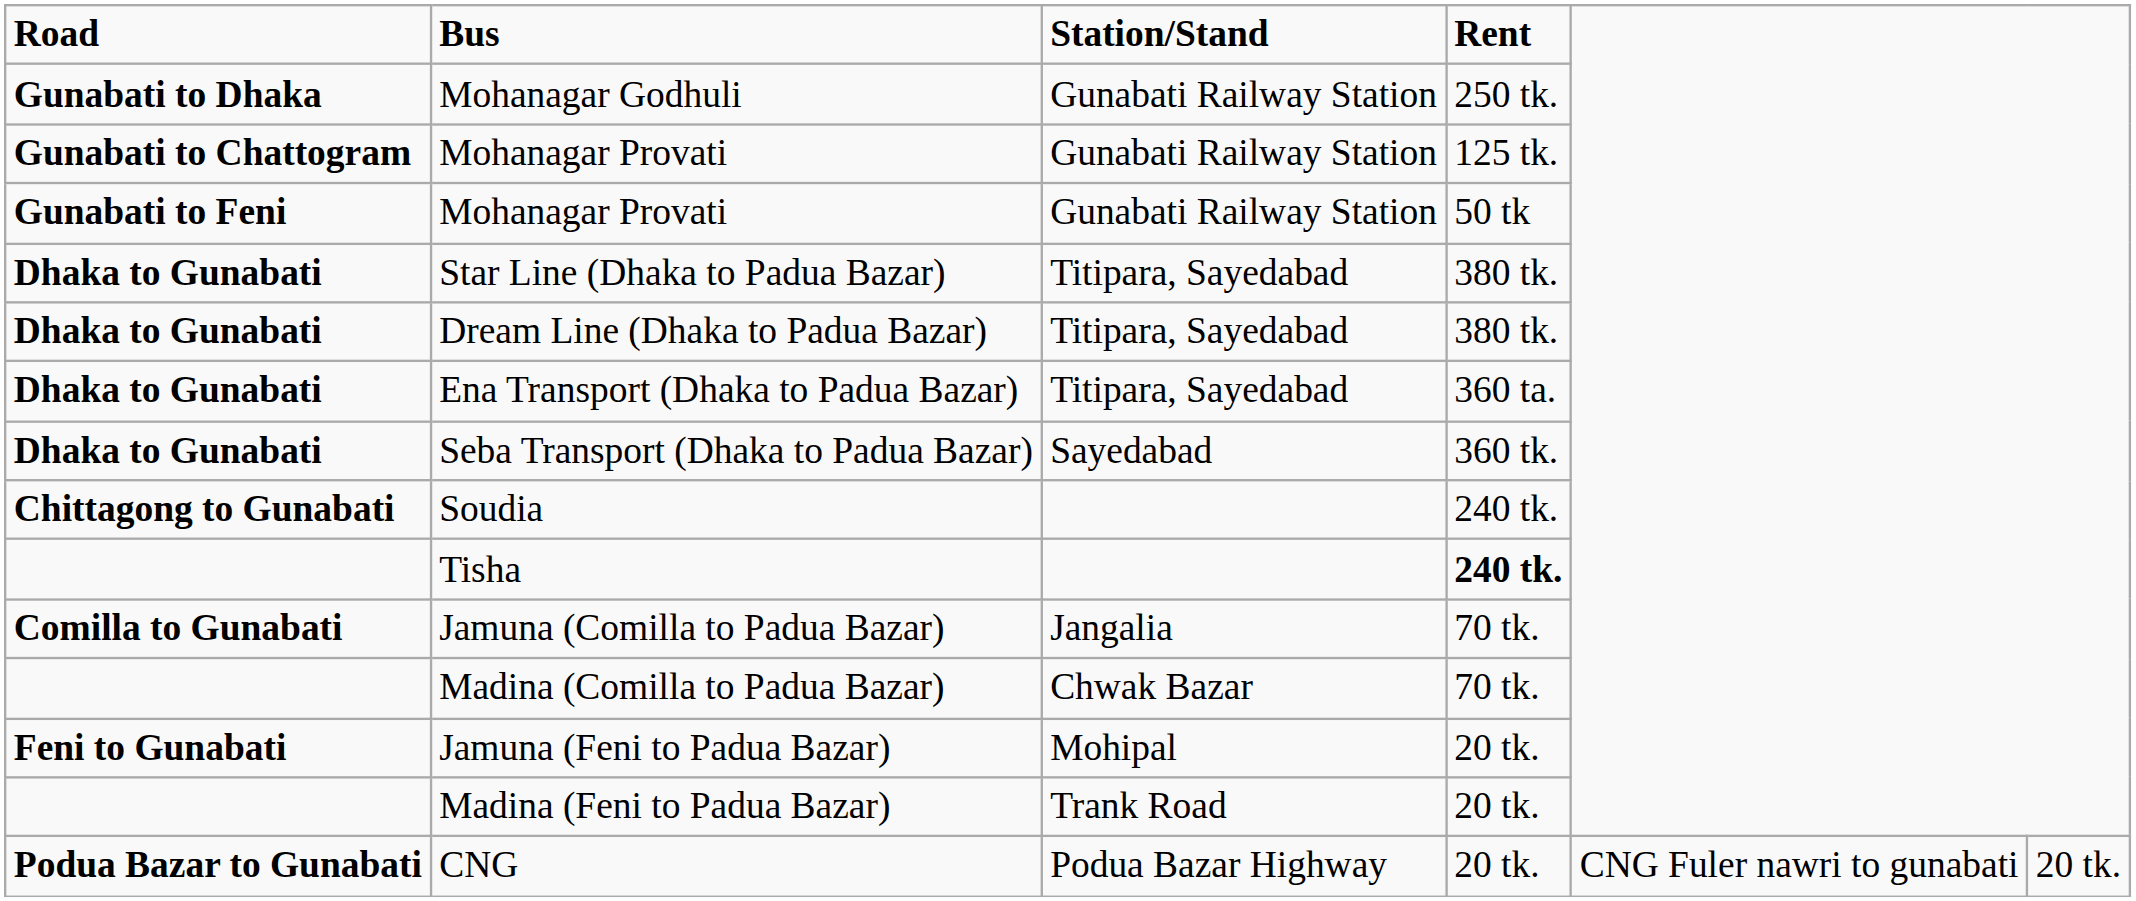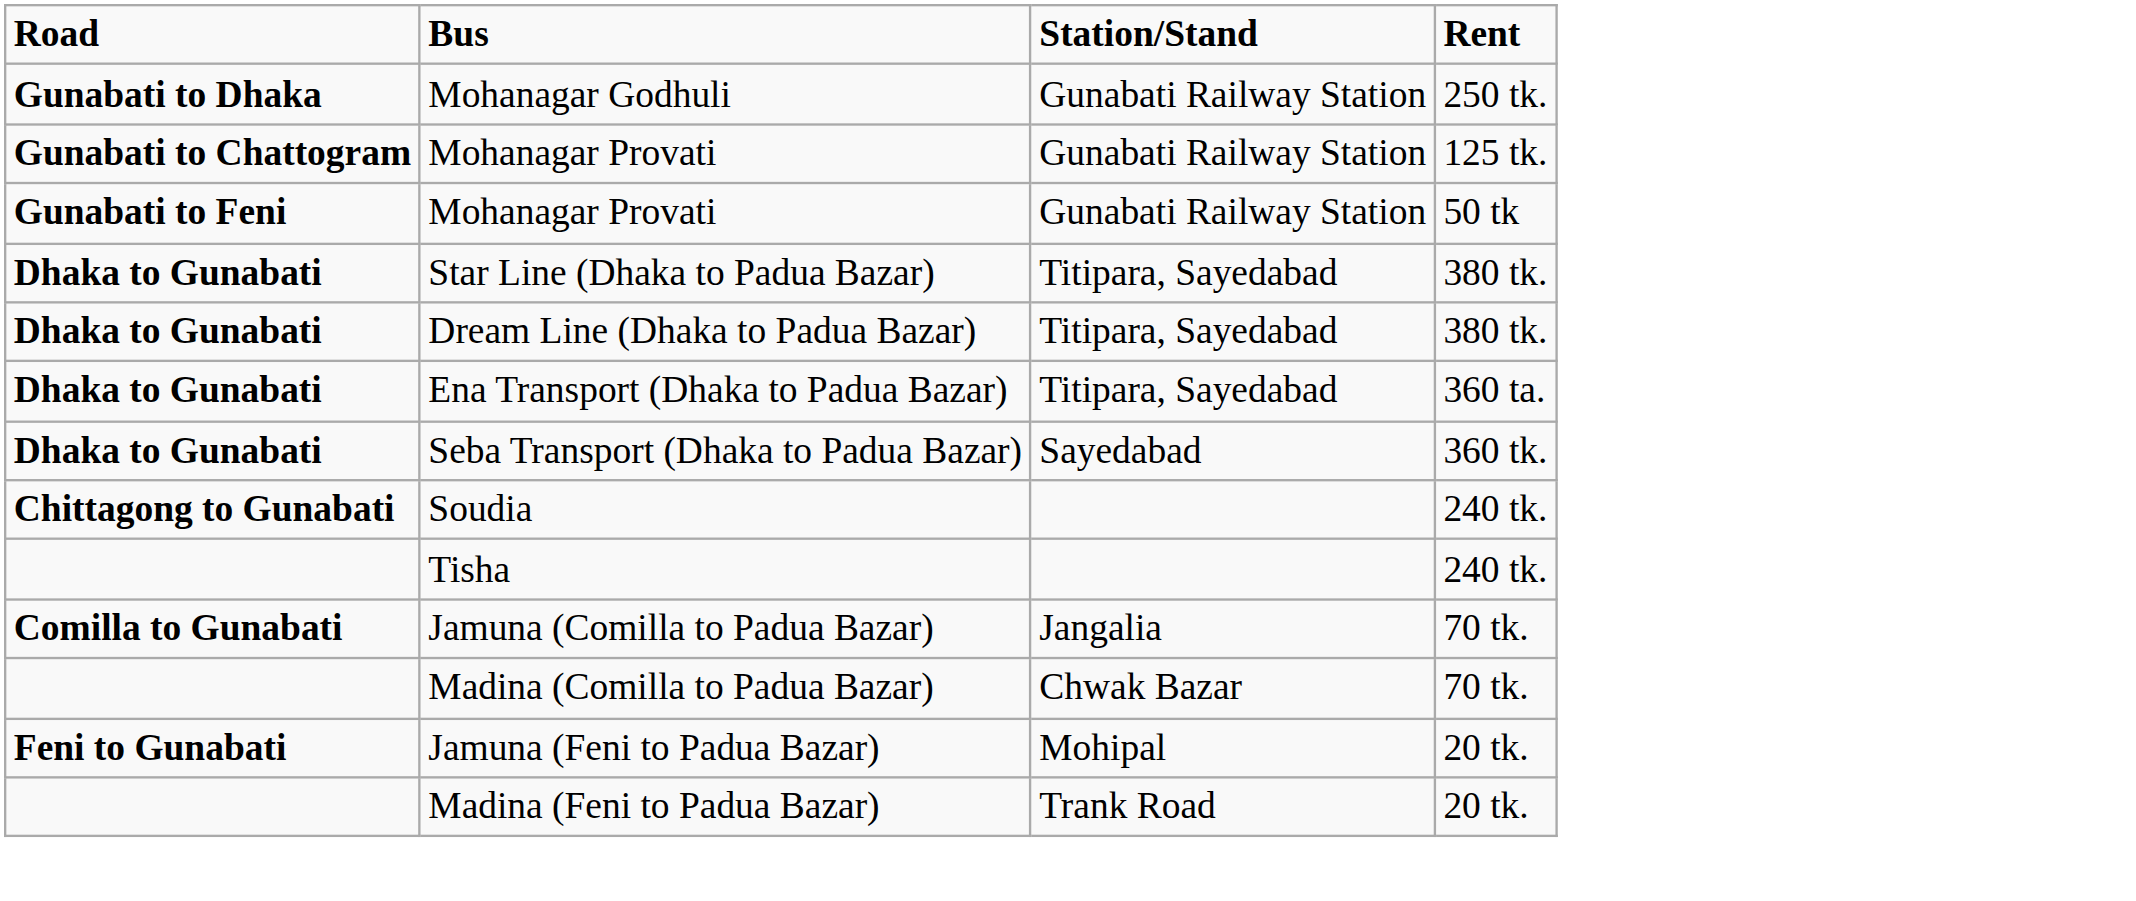Tisha | Rent: bold -> normal
- row: Podua Bazar to Gunabati | CNG | Podua Bazar Highway | 20 tk. | CNG Fuler nawri to gunabati | 20 tk.
